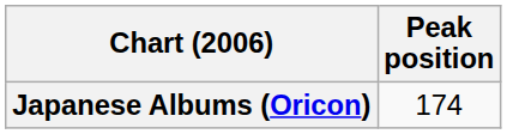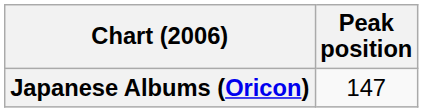Japanese Albums (Oricon) | Peak position: 174 -> 147
